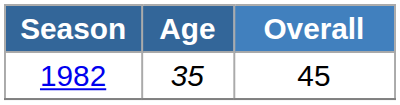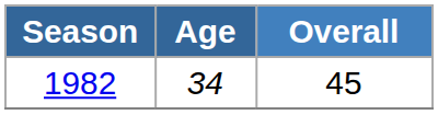1982 | Age: 35 -> 34
